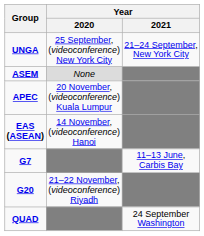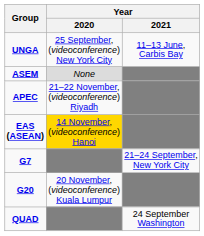UNGA | Year / 2021: 21–24 September, New York City -> 11–13 June, Carbis Bay
APEC | Year / 2020: 20 November, (videoconference) Kuala Lumpur -> 21–22 November, (videoconference) Riyadh
EAS (ASEAN) | Year / 2020: no background -> gold background
G7 | Year / 2021: 11–13 June, Carbis Bay -> 21–24 September, New York City
G20 | Year / 2020: 21–22 November, (videoconference) Riyadh -> 20 November, (videoconference) Kuala Lumpur
